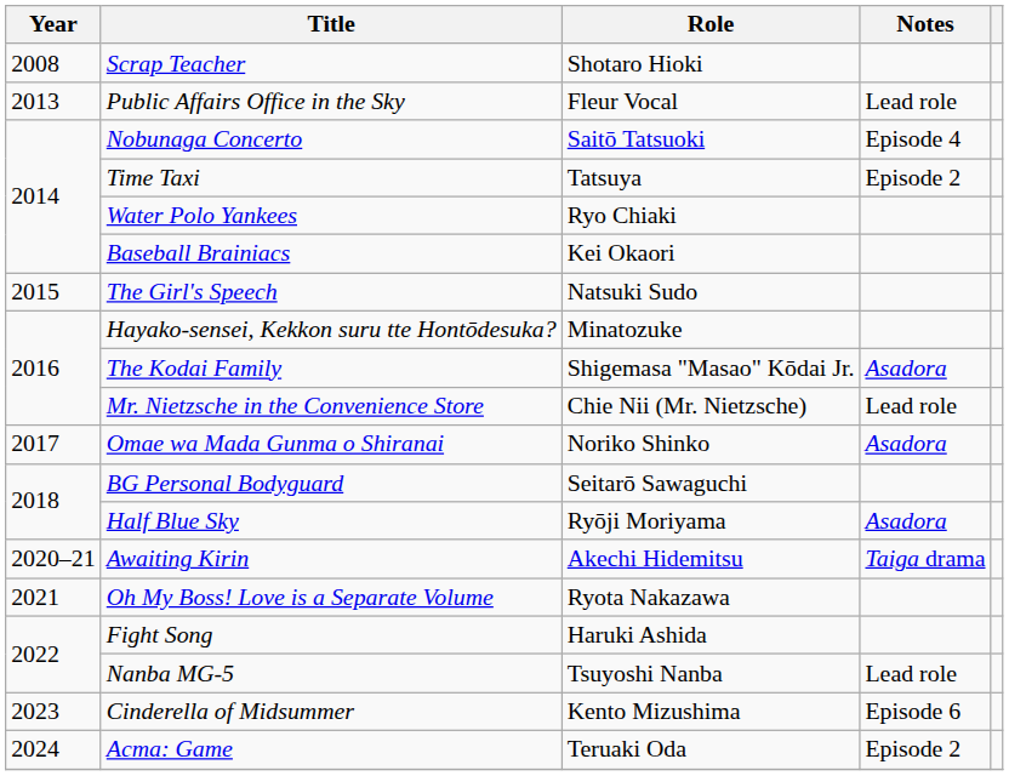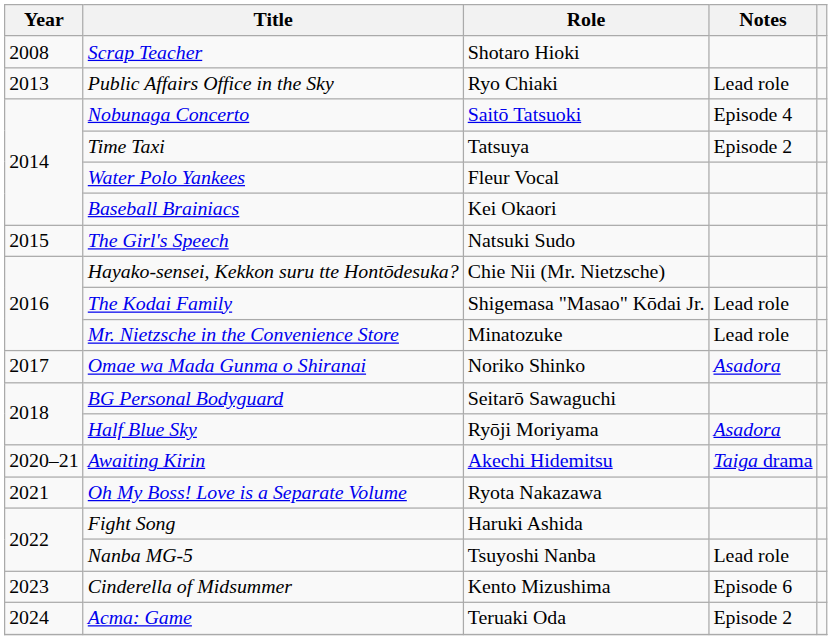Public Affairs Office in the Sky | Role: Fleur Vocal -> Ryo Chiaki
Water Polo Yankees | Role: Ryo Chiaki -> Fleur Vocal
Hayako-sensei, Kekkon suru tte Hontōdesuka? | Role: Minatozuke -> Chie Nii (Mr. Nietzsche)
The Kodai Family | Notes: Asadora -> Lead role
Mr. Nietzsche in the Convenience Store | Role: Chie Nii (Mr. Nietzsche) -> Minatozuke
